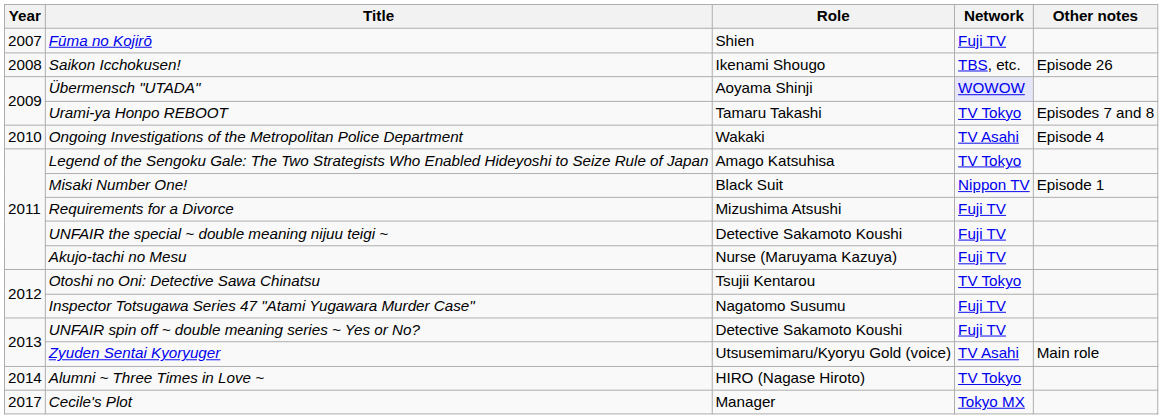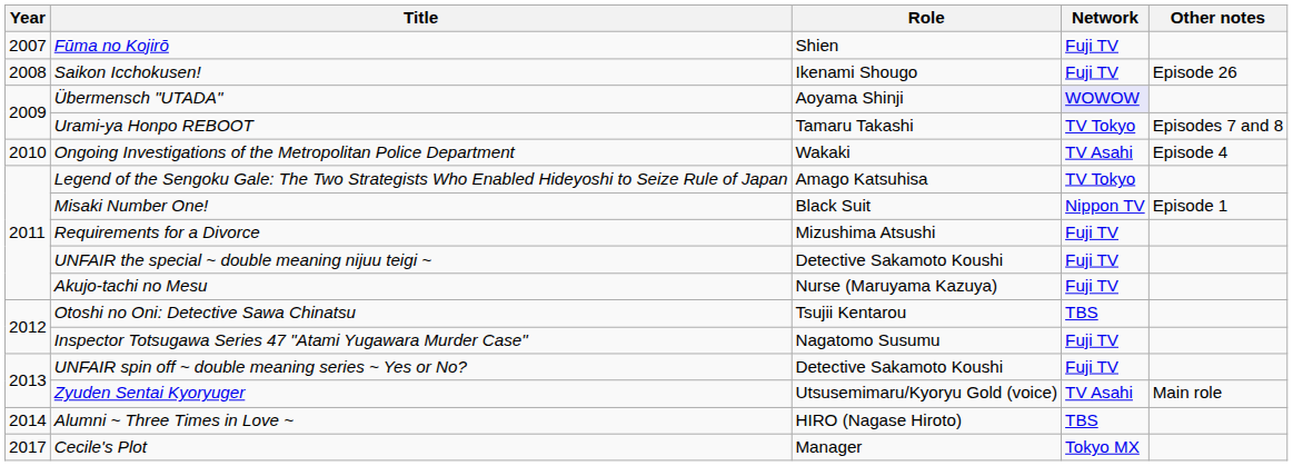Saikon Icchokusen! | Network: TBS, etc. -> Fuji TV
Otoshi no Oni: Detective Sawa Chinatsu | Network: TV Tokyo -> TBS
Alumni ~ Three Times in Love ~ | Network: TV Tokyo -> TBS
